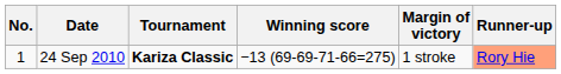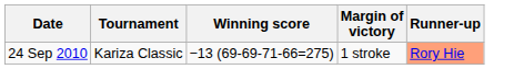- column: No. | 1
24 Sep 2010 | Tournament: bold -> normal
